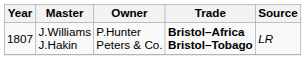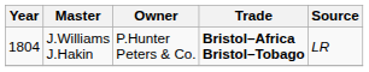J.Williams J.Hakin | Year: 1807 -> 1804
